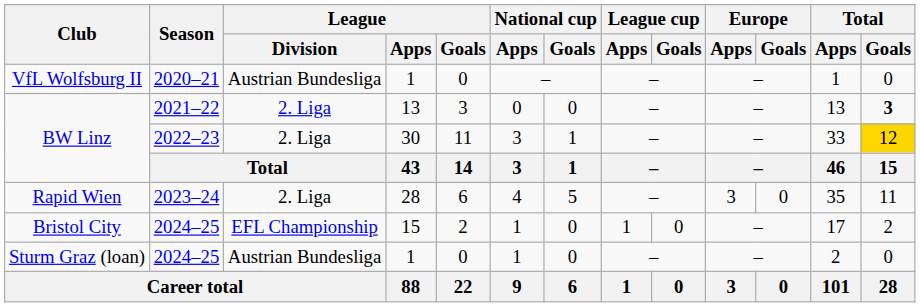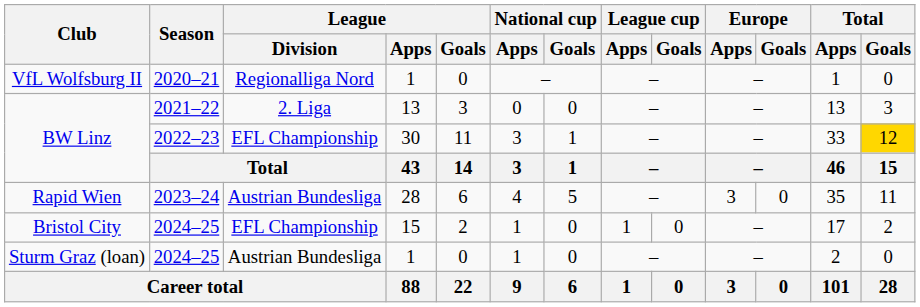VfL Wolfsburg II | League / Division: Austrian Bundesliga -> Regionalliga Nord
BW Linz / 2021–22 | Total / Goals: bold -> normal
BW Linz / 2022–23 | League / Division: 2. Liga -> EFL Championship
Rapid Wien | League / Division: 2. Liga -> Austrian Bundesliga
